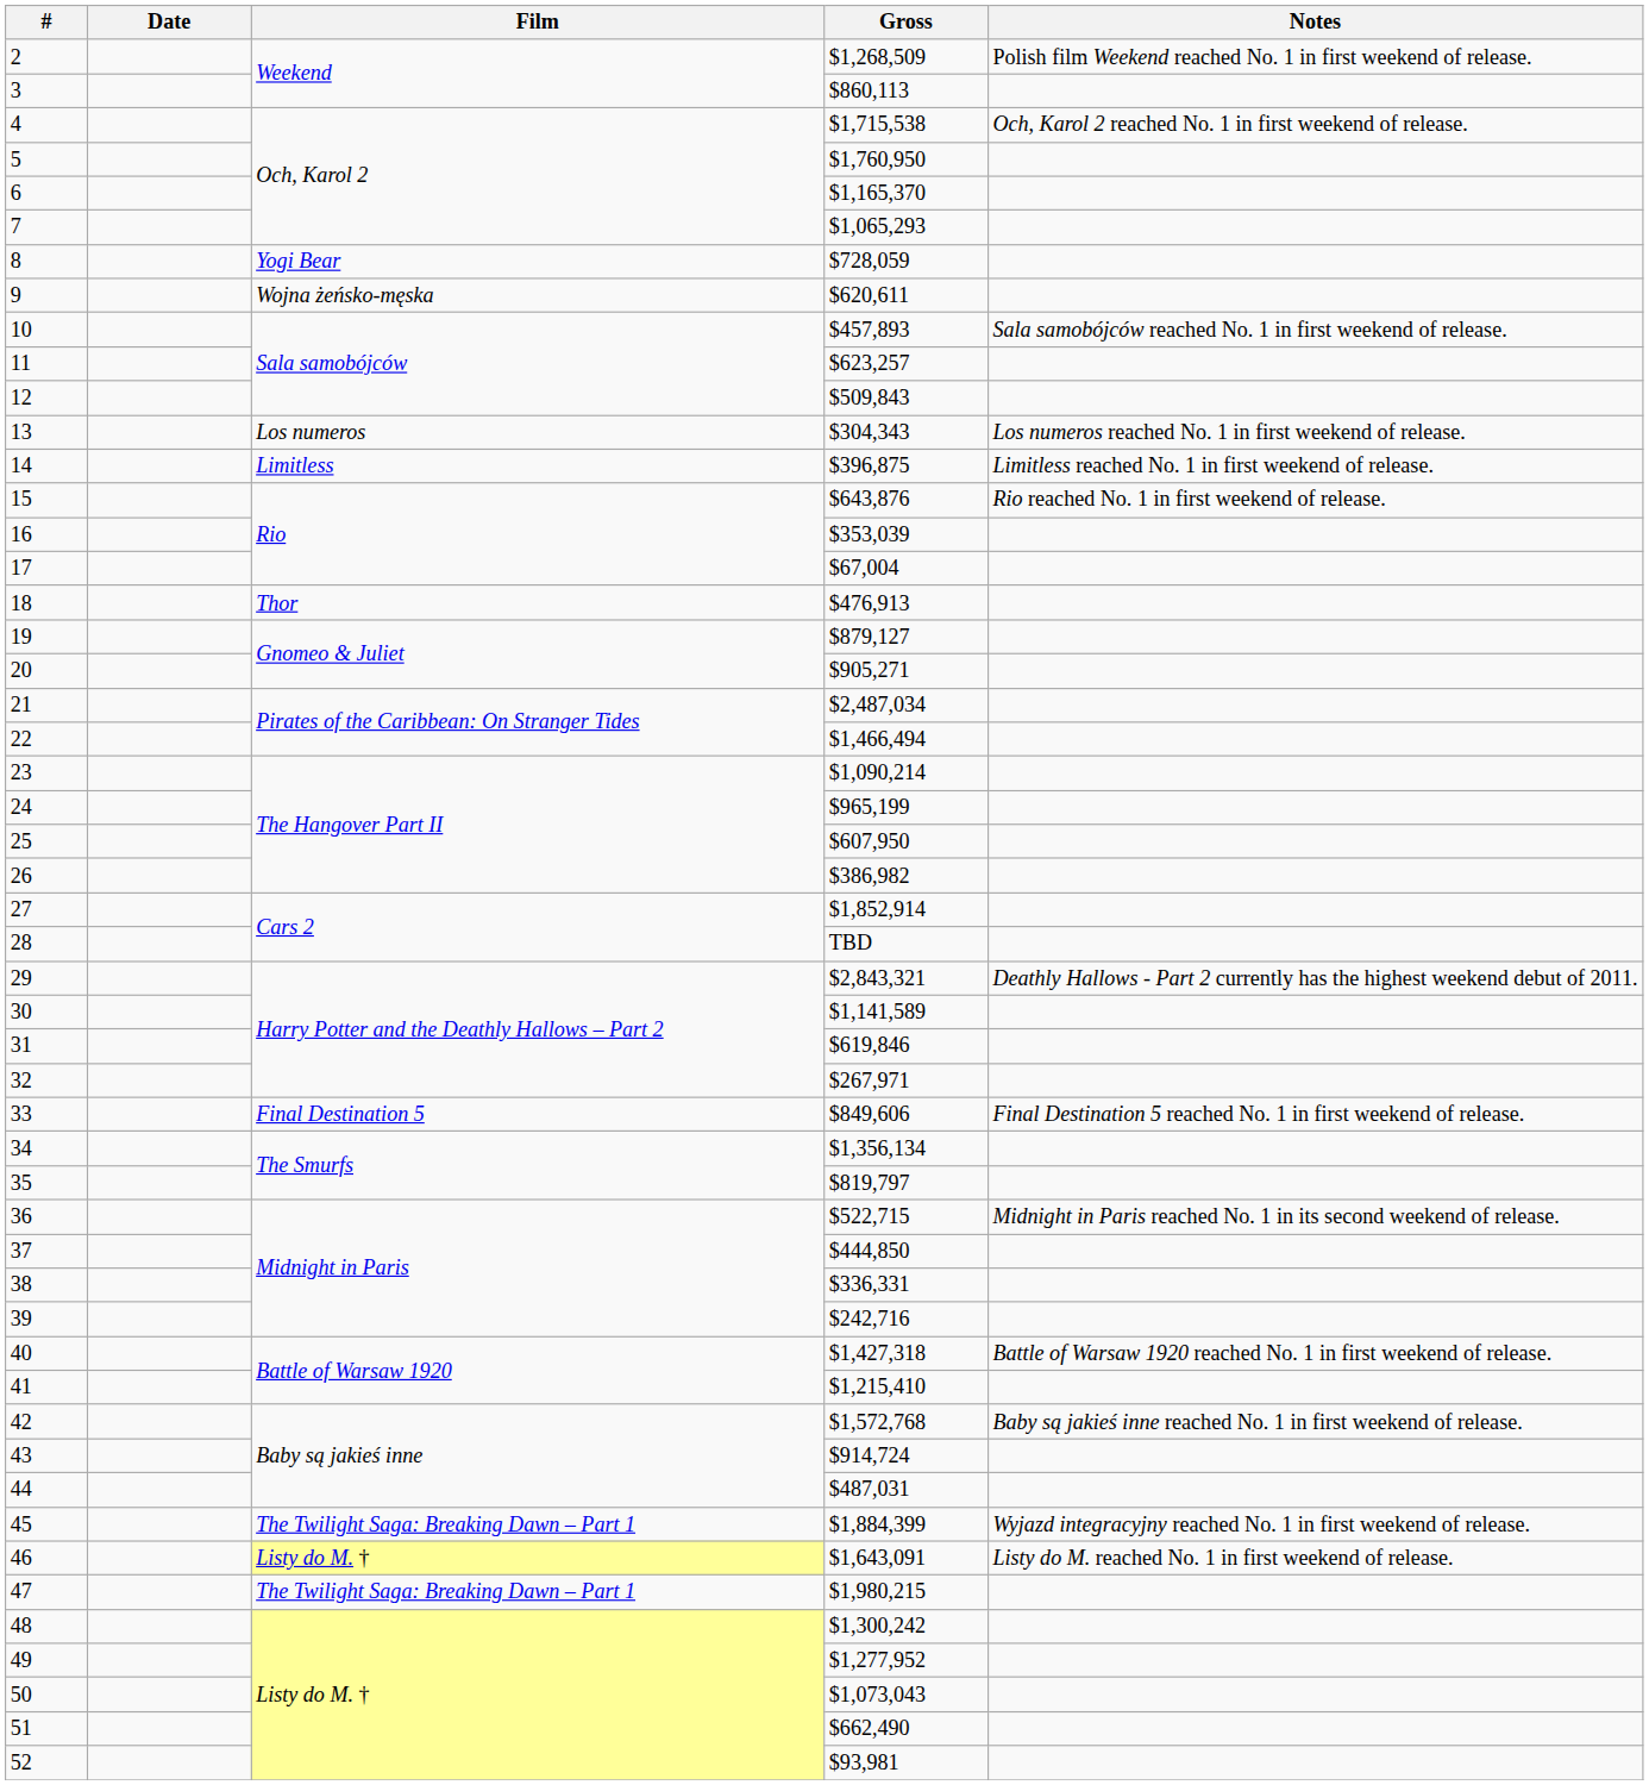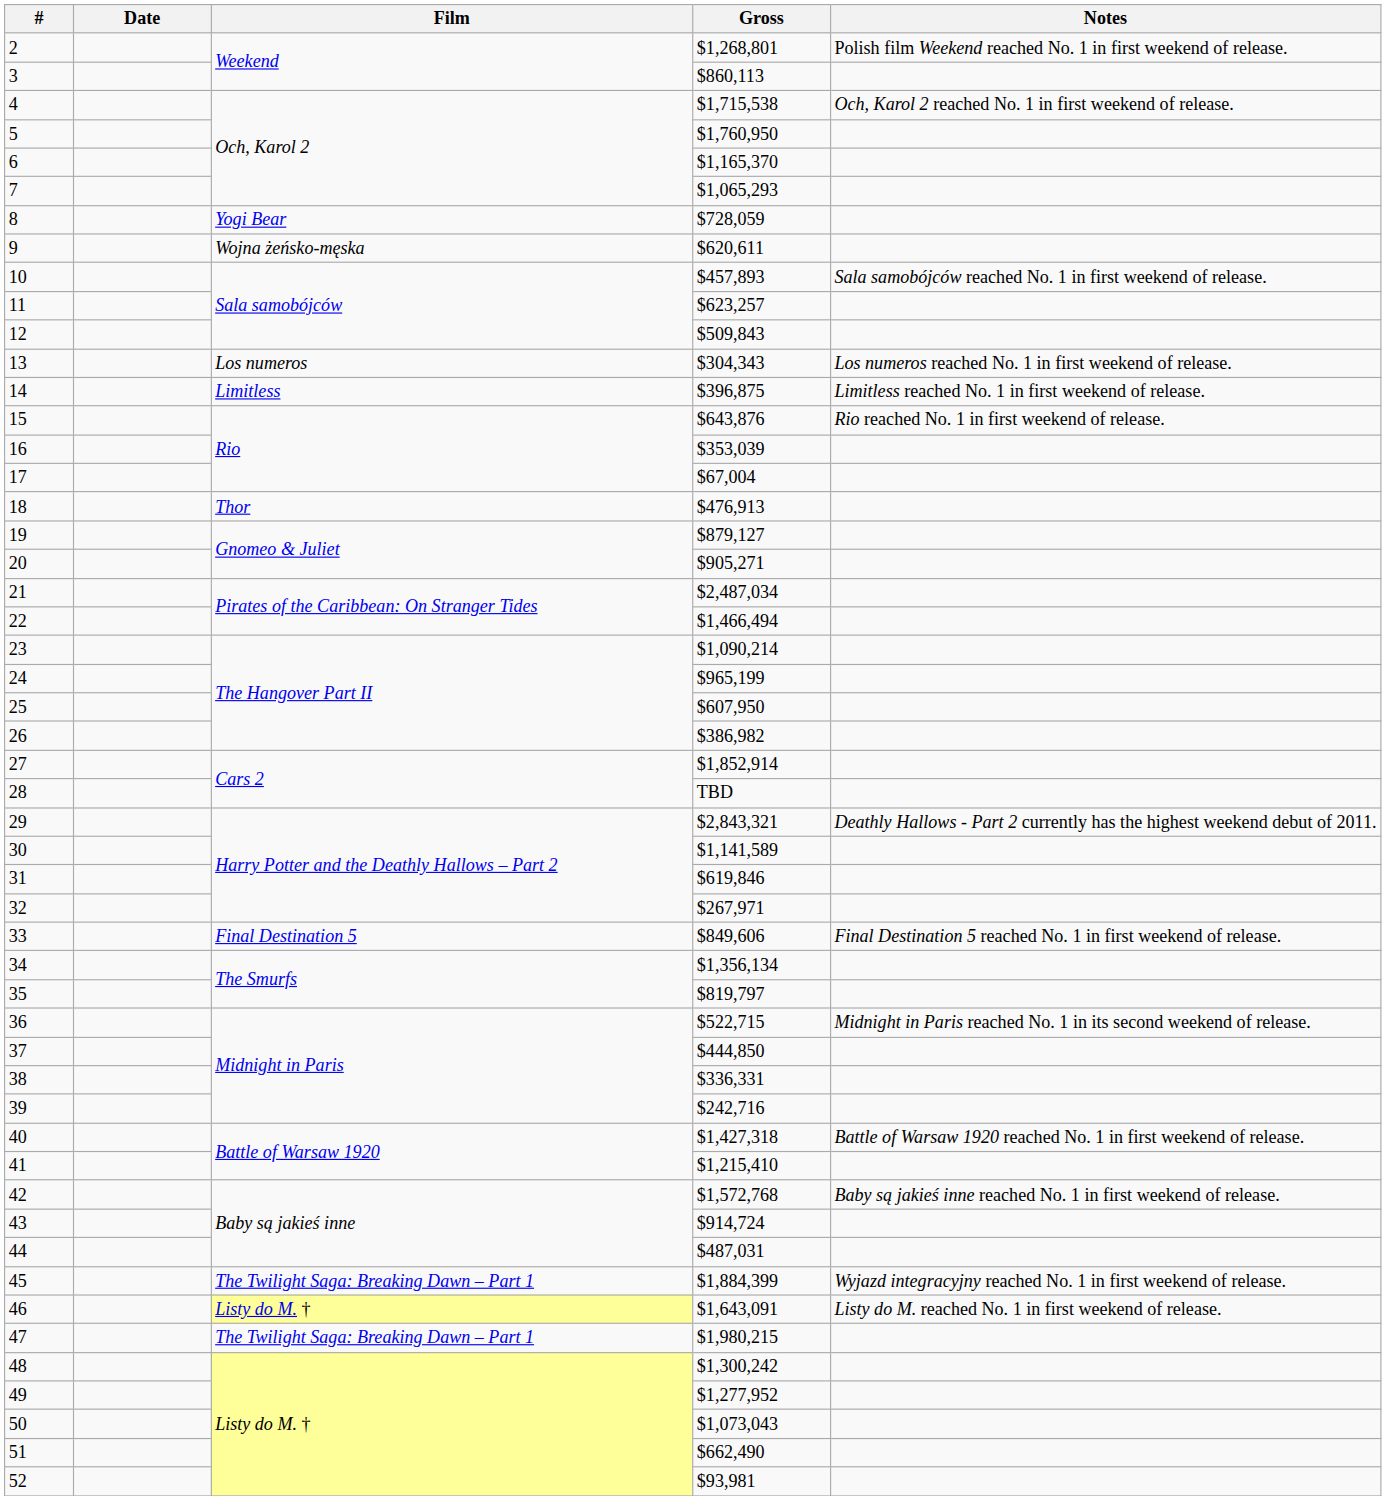2 | Gross: $1,268,509 -> $1,268,801
